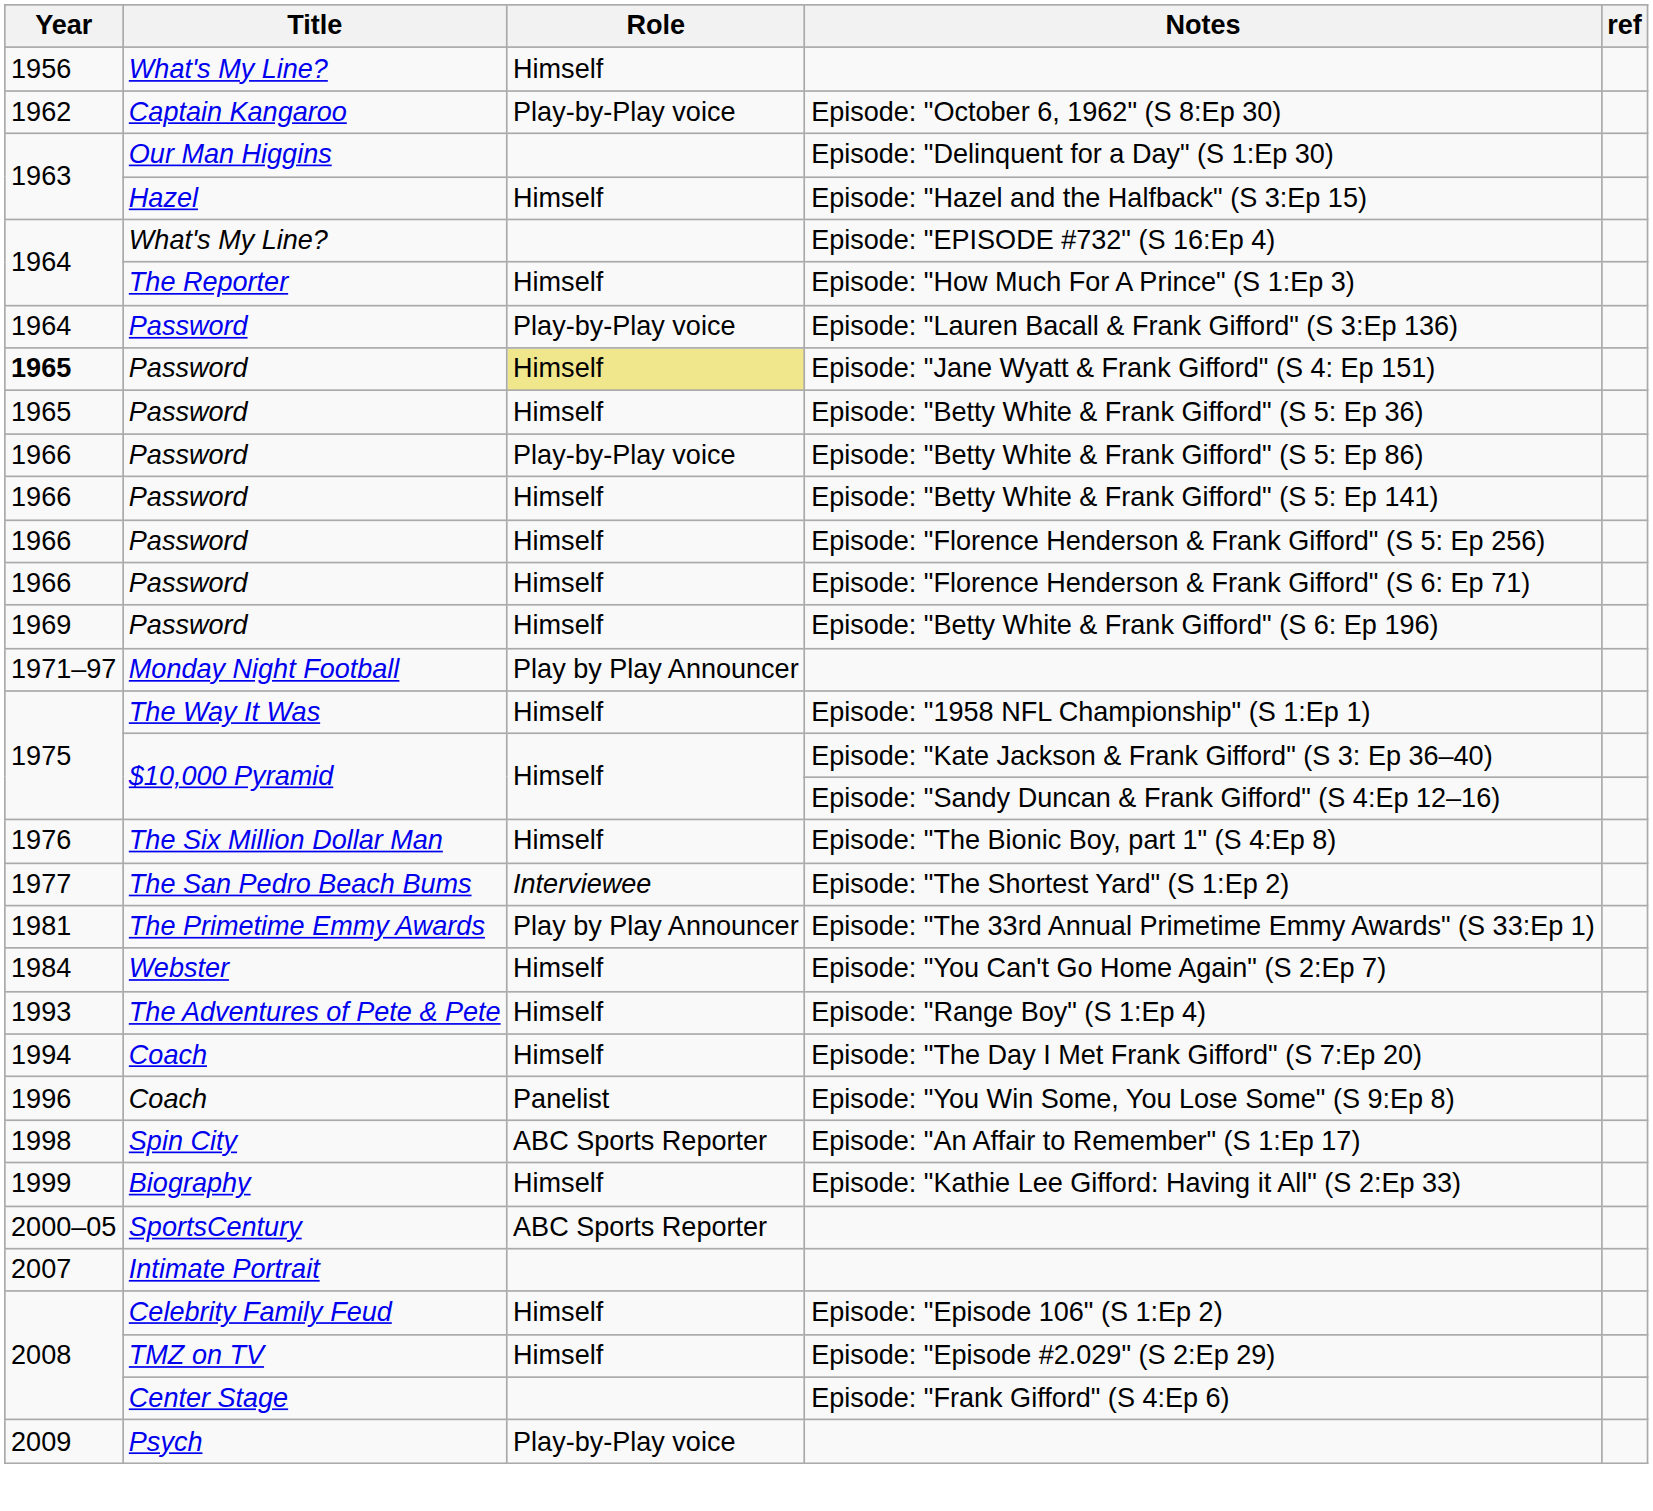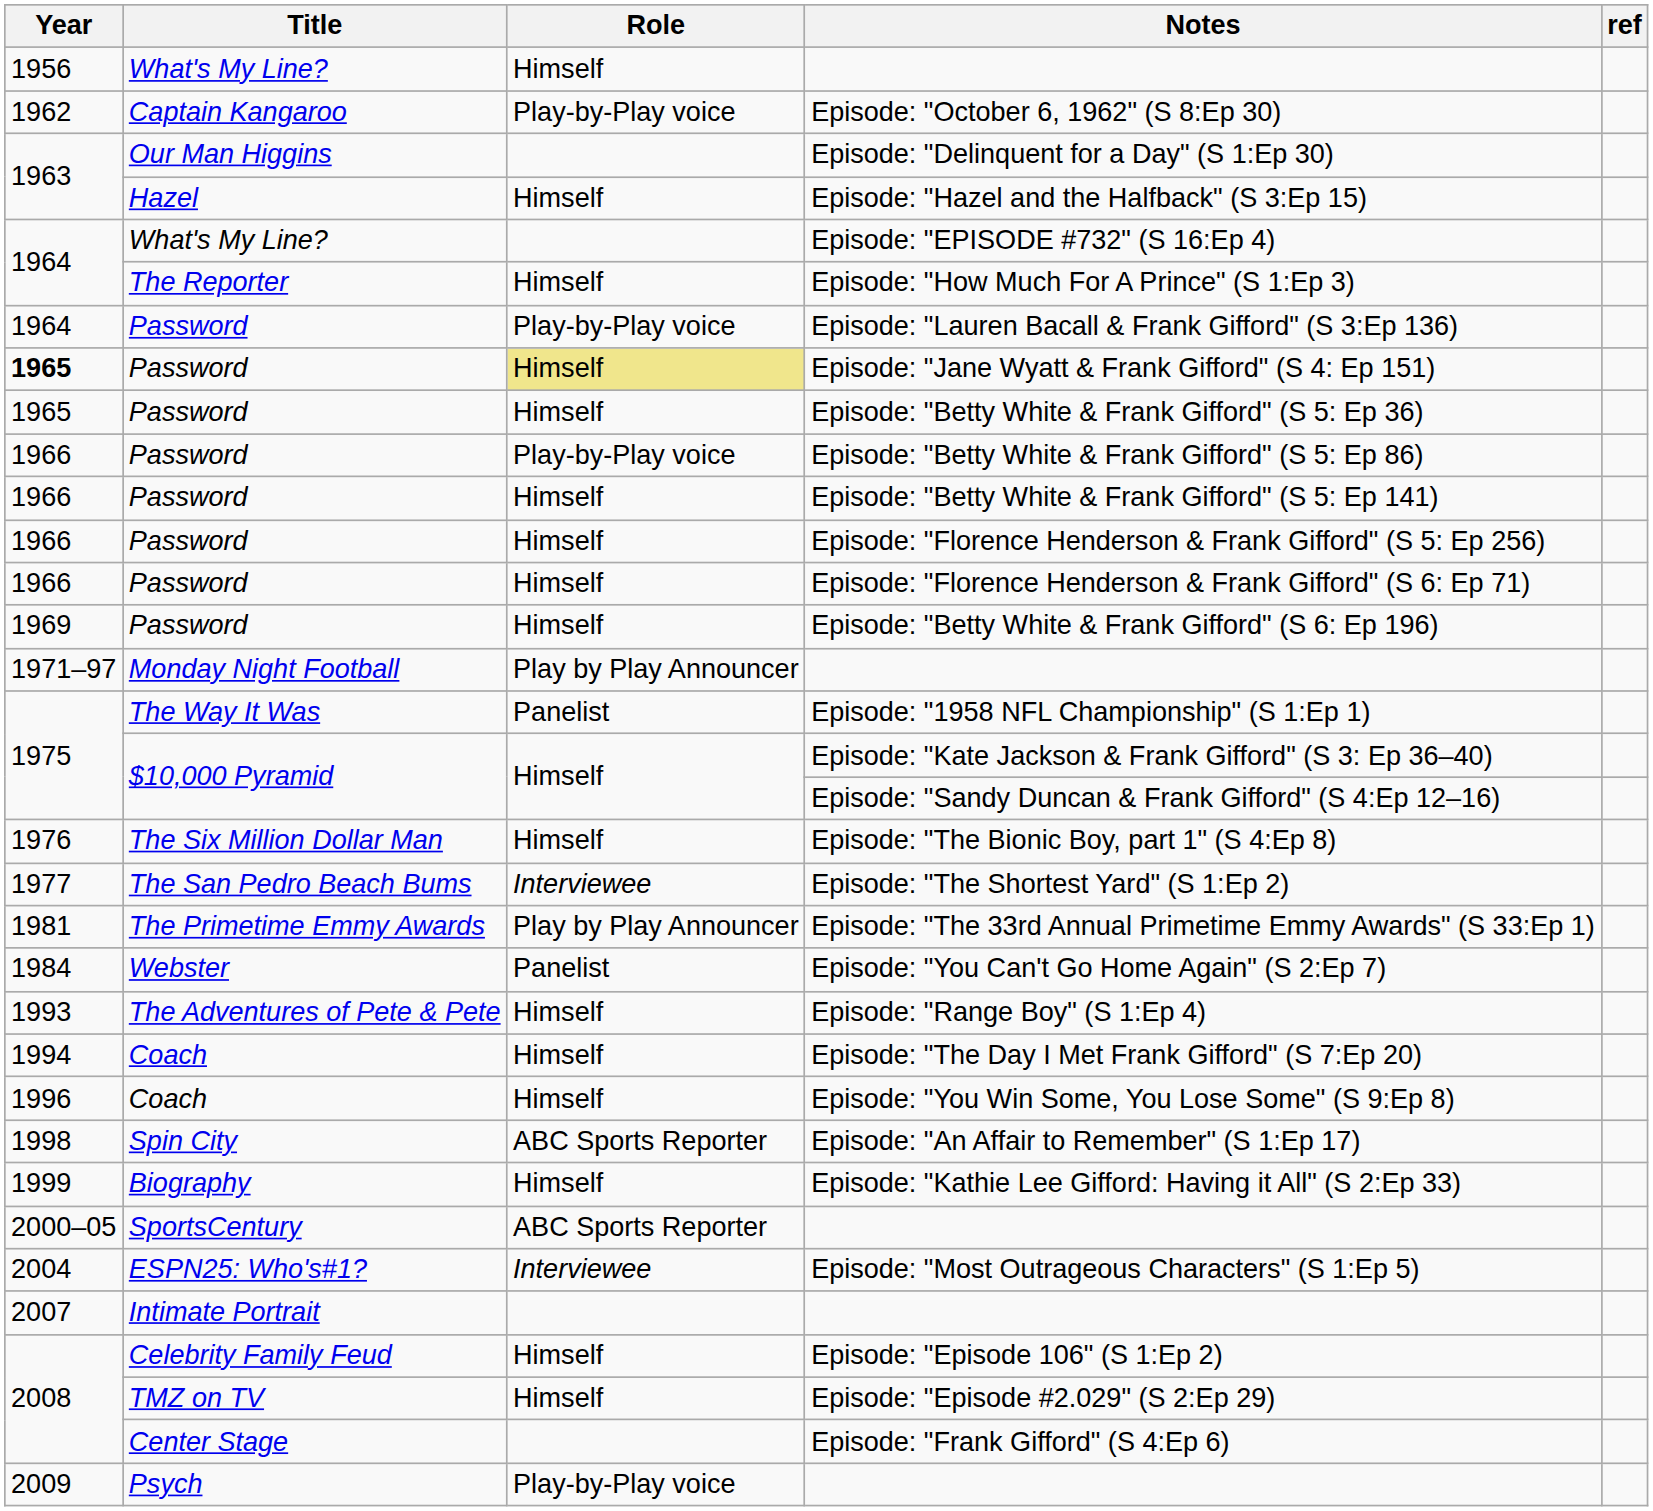Episode: "1958 NFL Championship" (S 1:Ep 1) | Role: Himself -> Panelist
Episode: "You Can't Go Home Again" (S 2:Ep 7) | Role: Himself -> Panelist
Episode: "You Win Some, You Lose Some" (S 9:Ep 8) | Role: Panelist -> Himself
+ row: 2004 | ESPN25: Who's#1? | Interviewee | Episode: "Most Outrageous Characters" (S 1:Ep 5)
